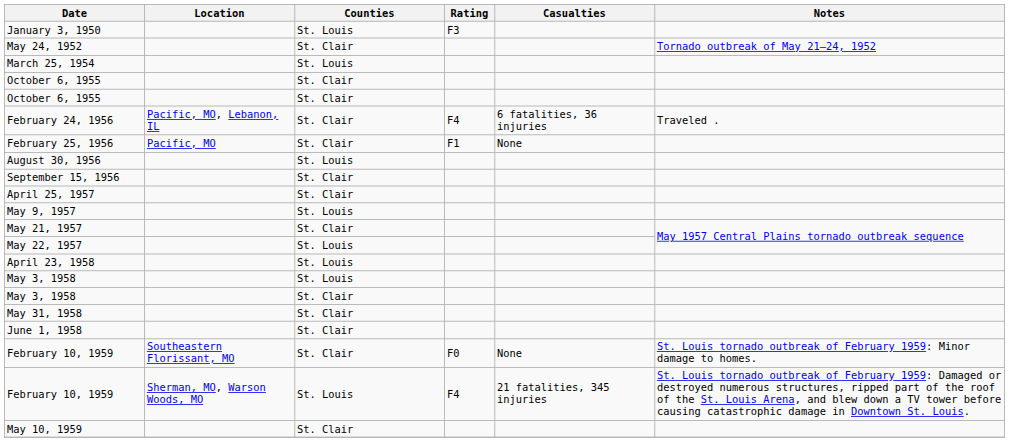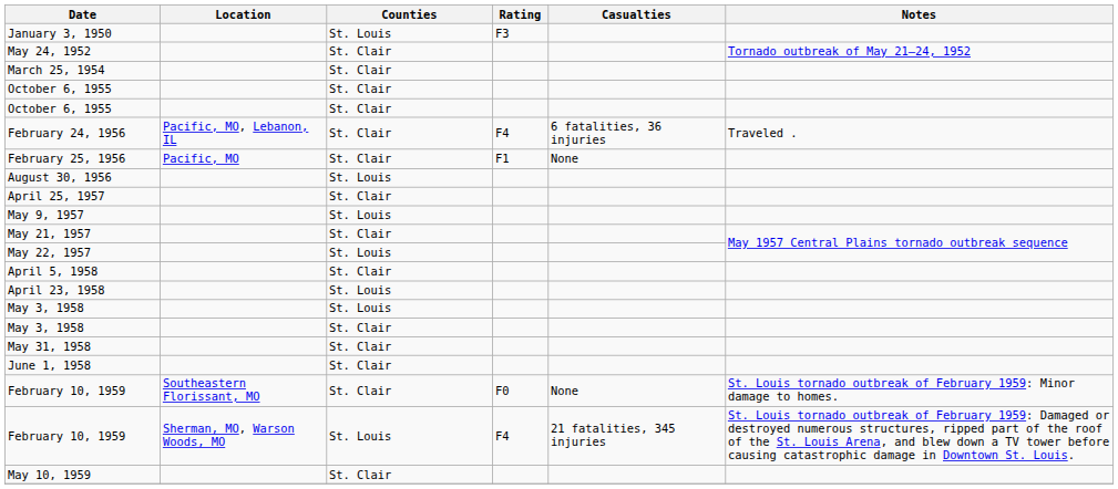March 25, 1954 | Counties: St. Louis -> St. Clair
- row: September 15, 1956 | St. Clair
+ row: April 5, 1958 | St. Clair
